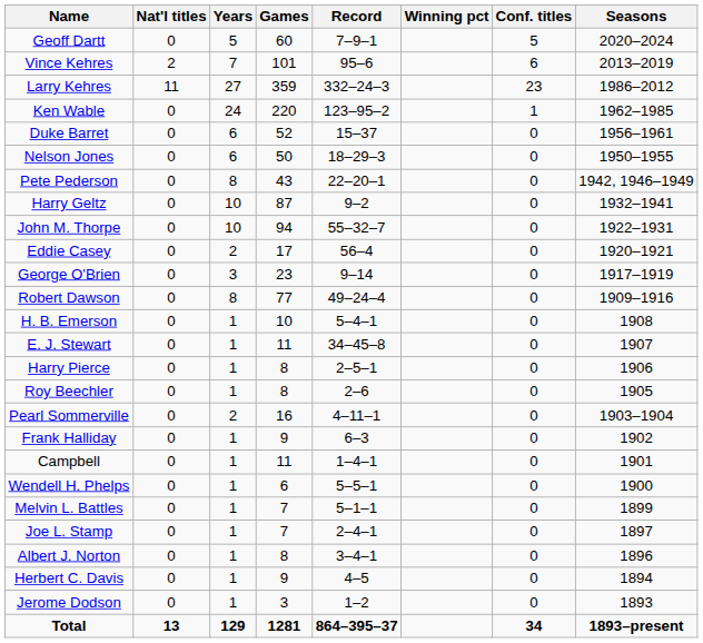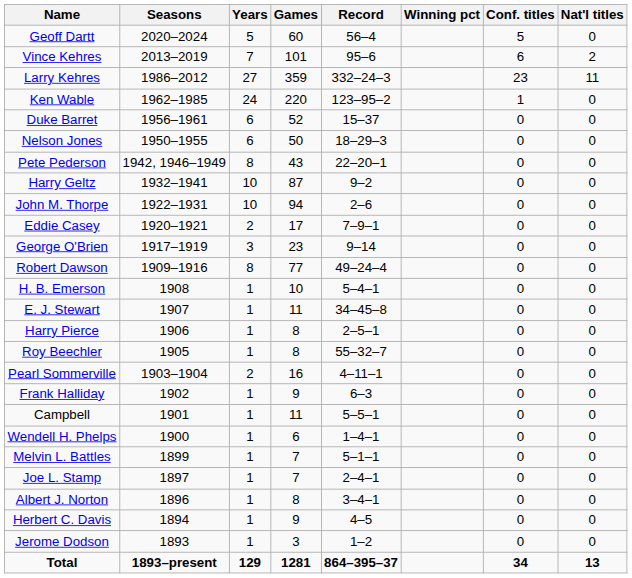columns swapped: Seasons <-> Nat'l titles
Geoff Dartt | Record: 7–9–1 -> 56–4
John M. Thorpe | Record: 55–32–7 -> 2–6
Eddie Casey | Record: 56–4 -> 7–9–1
Roy Beechler | Record: 2–6 -> 55–32–7
Campbell | Record: 1–4–1 -> 5–5–1
Wendell H. Phelps | Record: 5–5–1 -> 1–4–1
